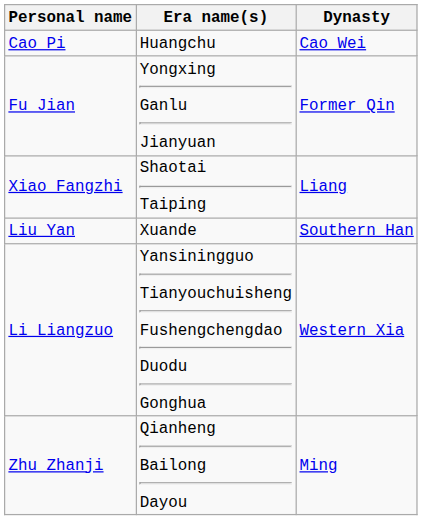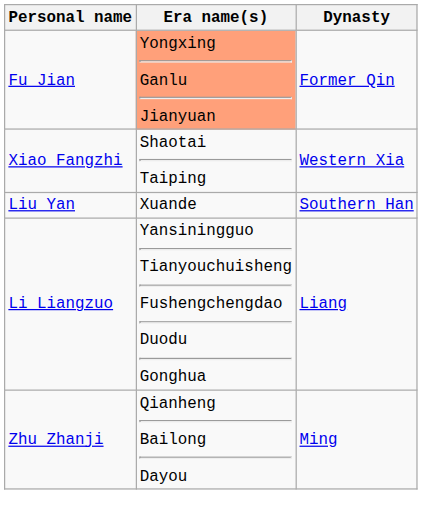- row: Cao Pi | Huangchu | Cao Wei
Fu Jian | Era name(s): no background -> lightsalmon background
Xiao Fangzhi | Dynasty: Liang -> Western Xia
Li Liangzuo | Dynasty: Western Xia -> Liang
